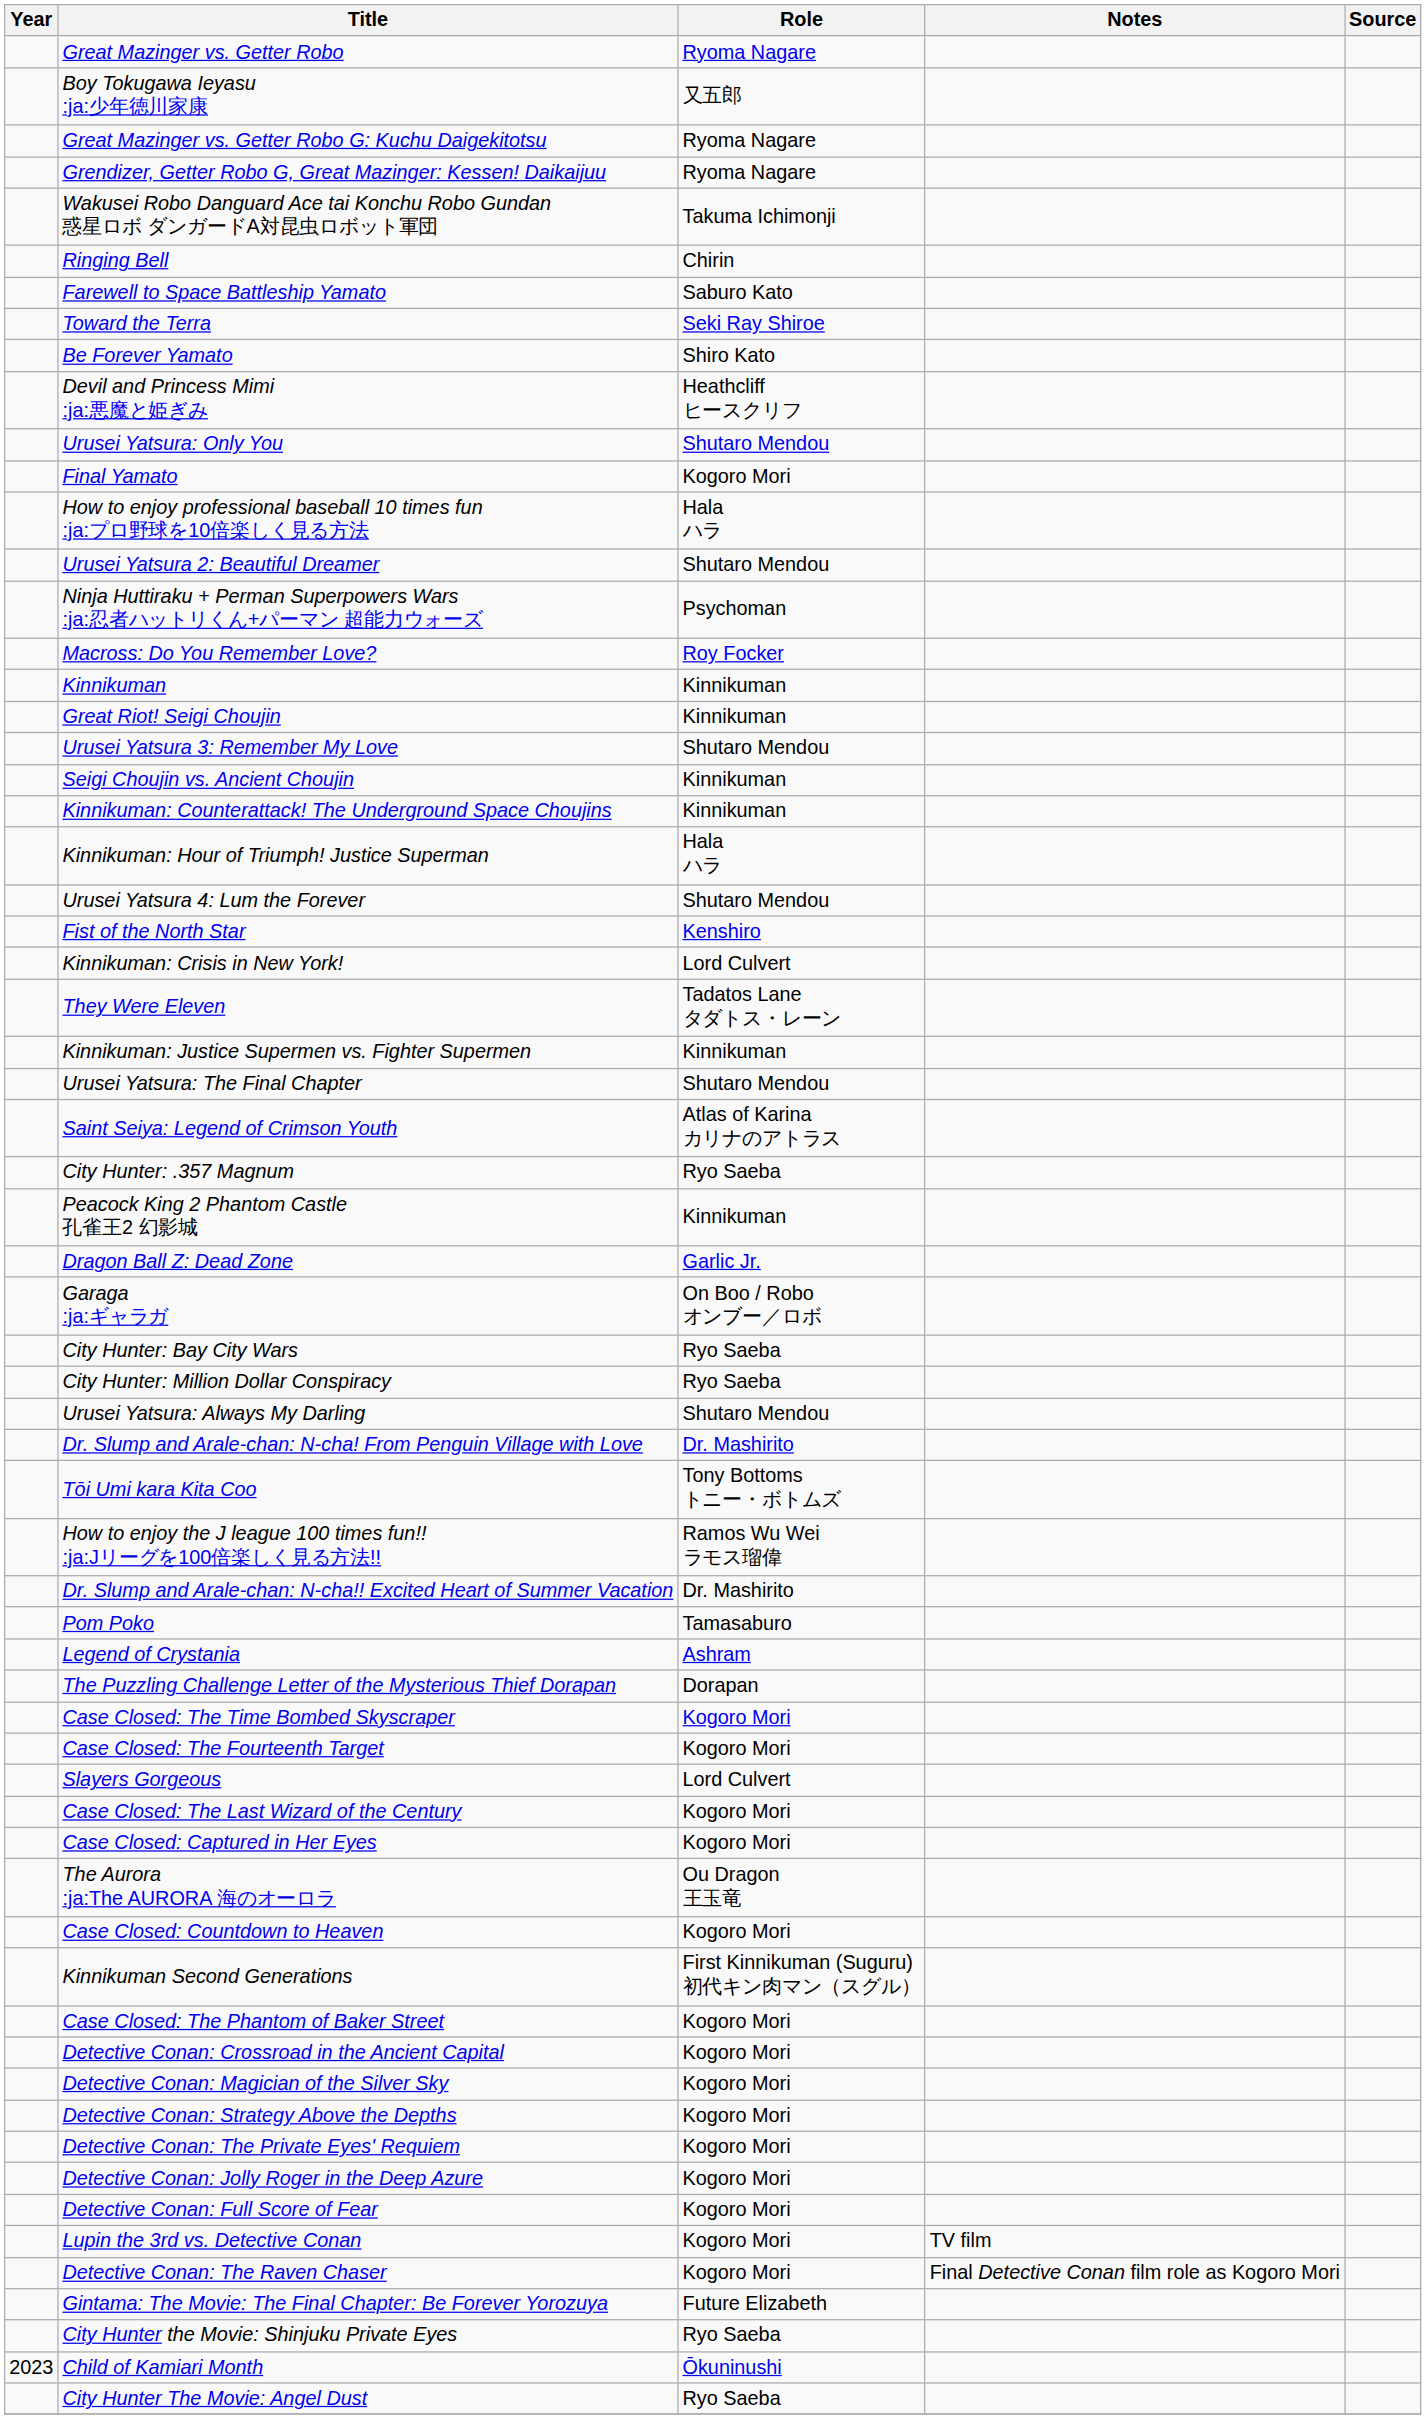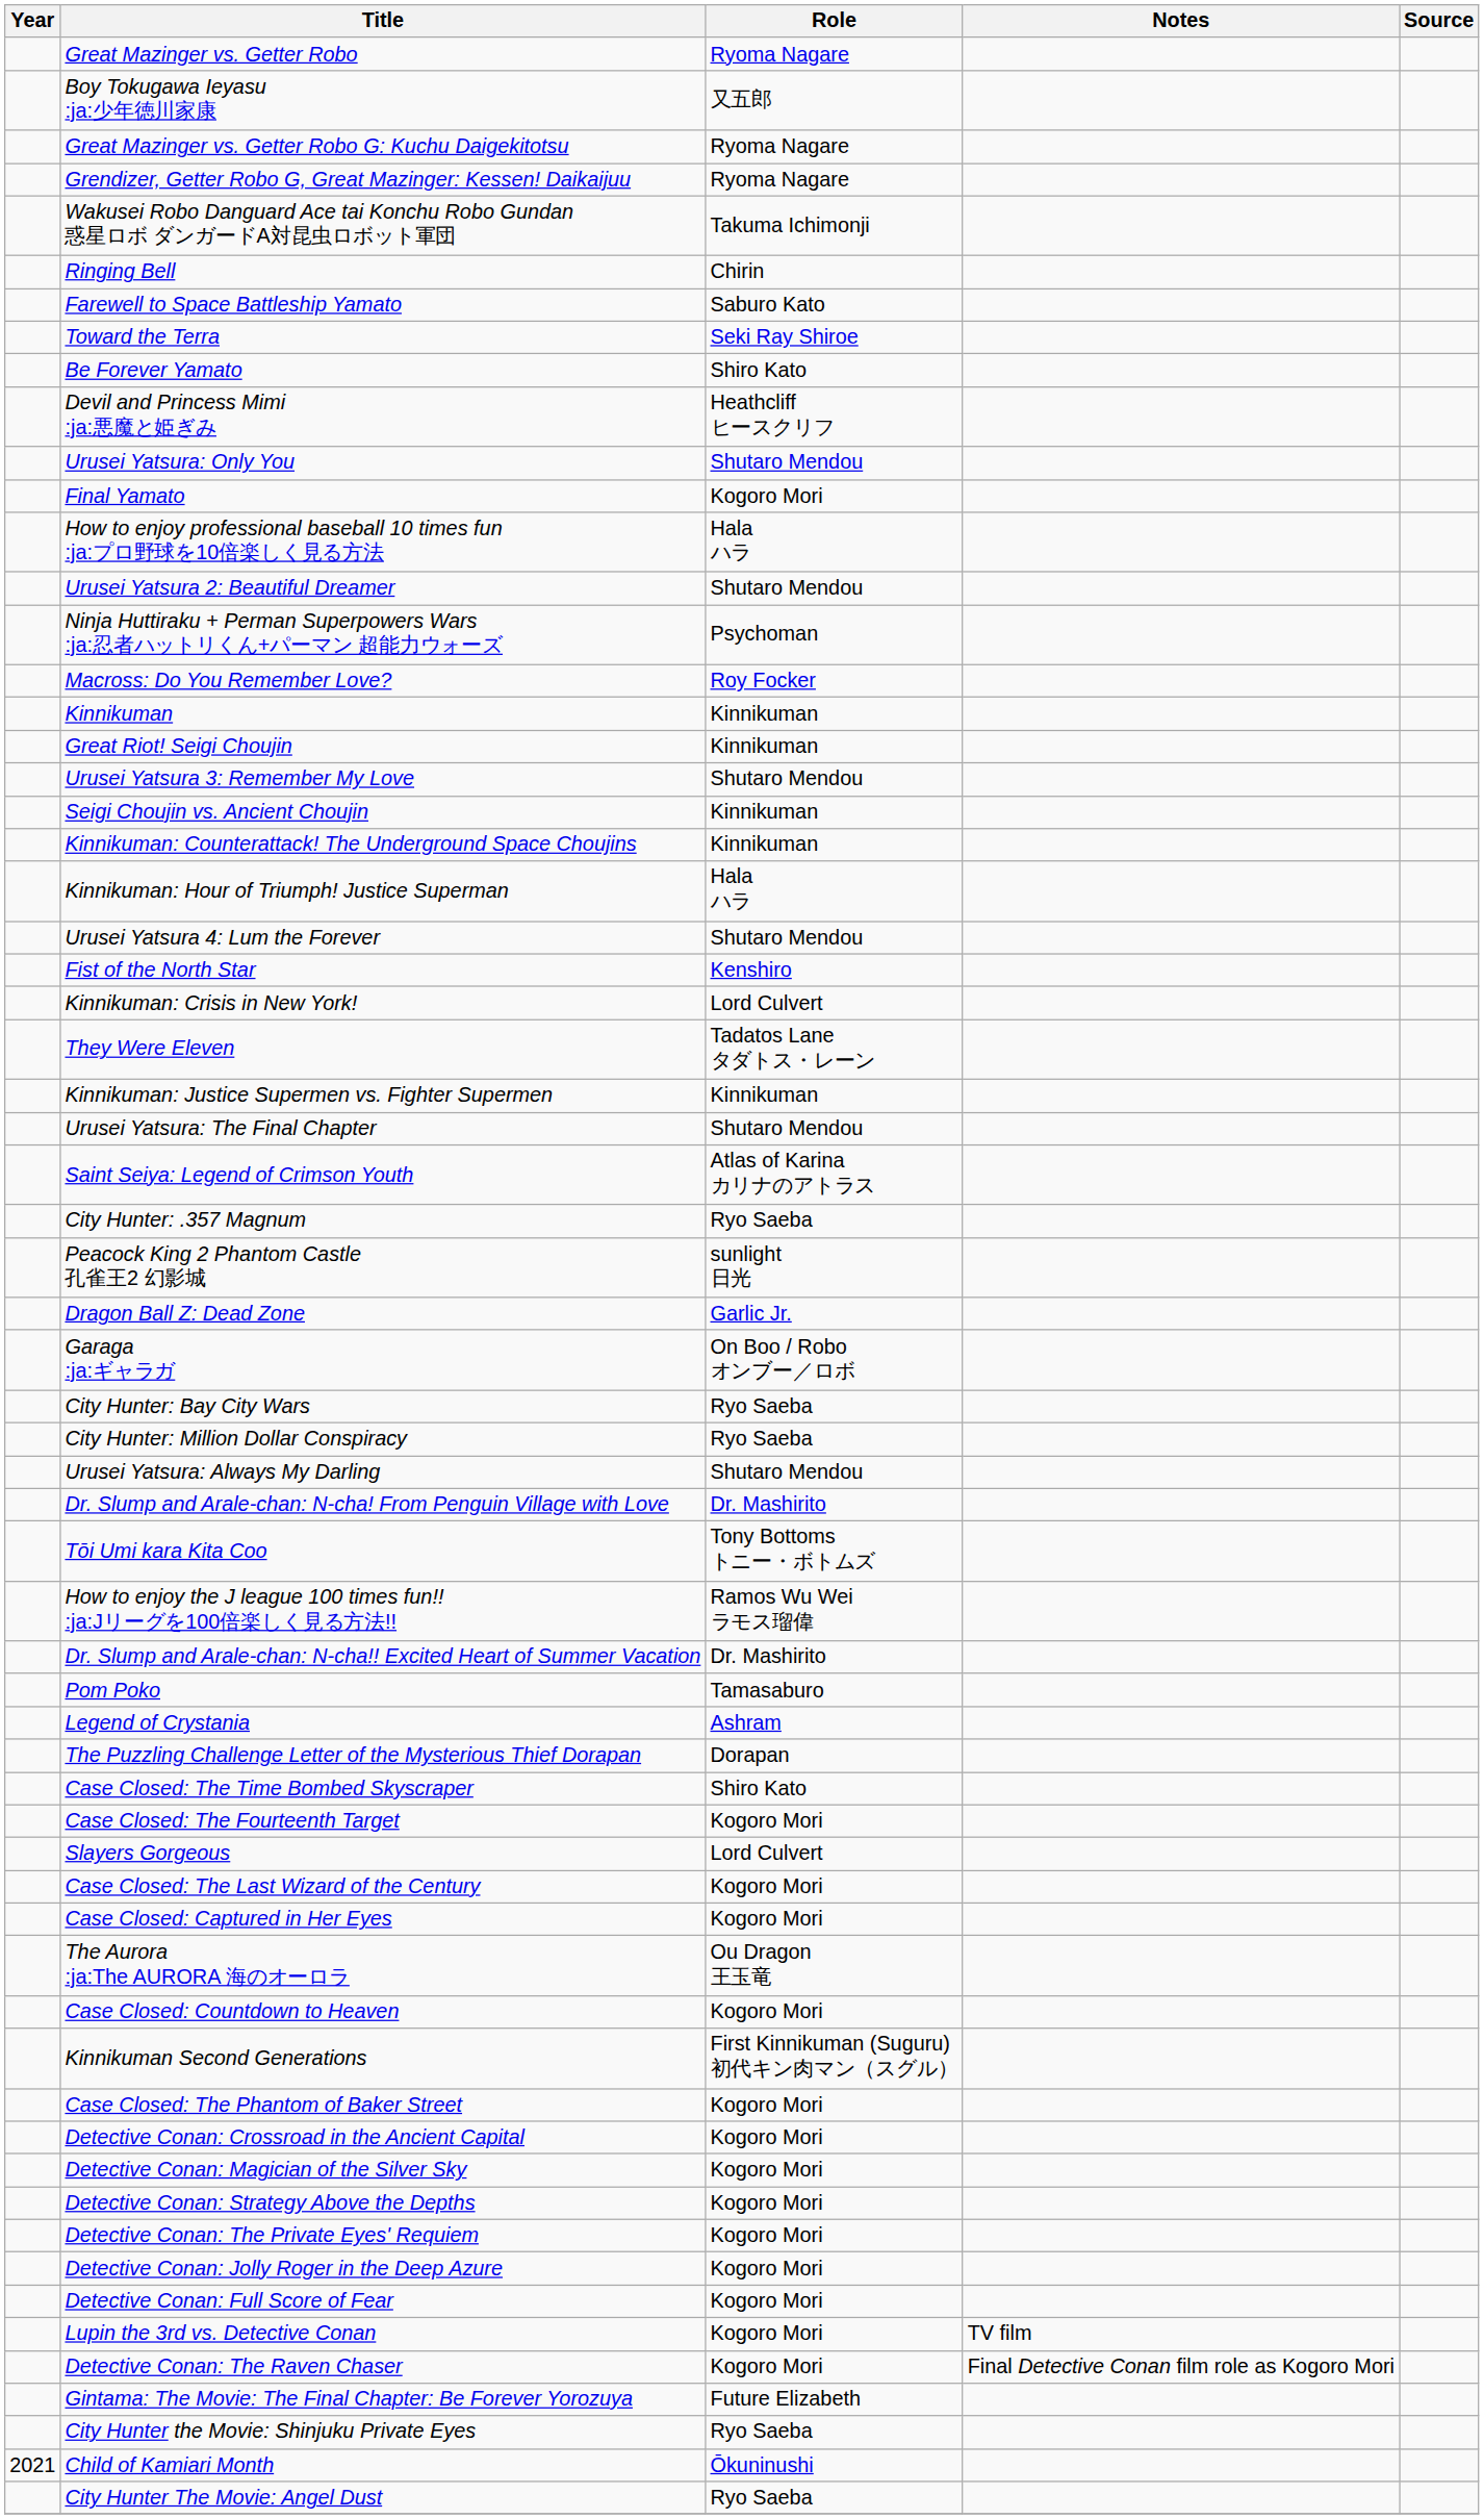Peacock King 2 Phantom Castle 孔雀王2 幻影城 | Role: Kinnikuman -> sunlight 日光
Case Closed: The Time Bombed Skyscraper | Role: Kogoro Mori -> Shiro Kato
Child of Kamiari Month | Year: 2023 -> 2021
